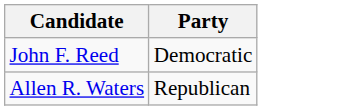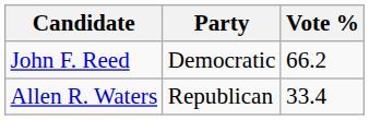+ column: Vote % | 66.2 | 33.4
